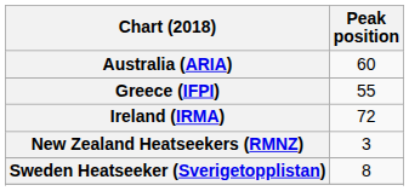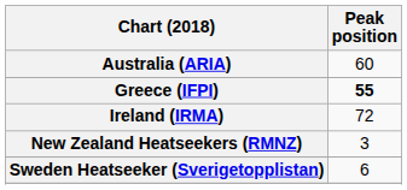Greece (IFPI) | Peak position: normal -> bold
Sweden Heatseeker (Sverigetopplistan) | Peak position: 8 -> 6
